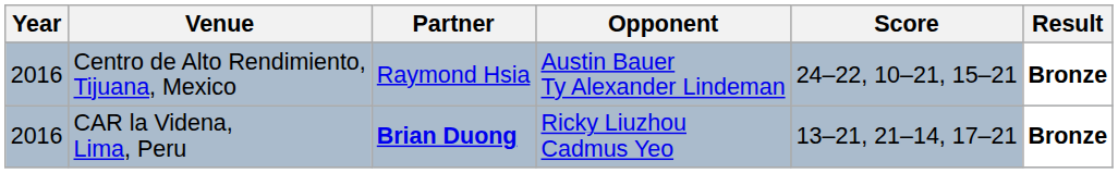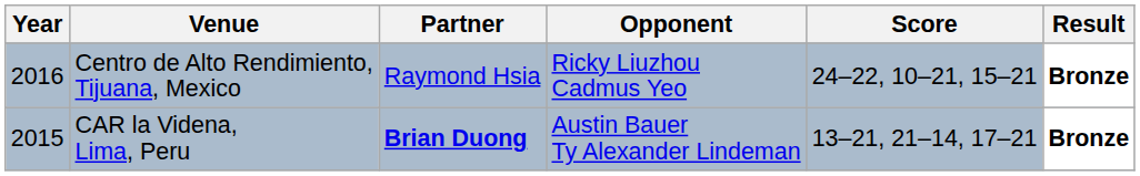Centro de Alto Rendimiento, Tijuana, Mexico | Opponent: Austin Bauer Ty Alexander Lindeman -> Ricky Liuzhou Cadmus Yeo
CAR la Videna, Lima, Peru | Year: 2016 -> 2015
CAR la Videna, Lima, Peru | Opponent: Ricky Liuzhou Cadmus Yeo -> Austin Bauer Ty Alexander Lindeman
